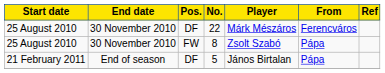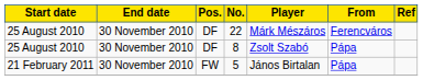8 | Pos.: FW -> DF
5 | End date: End of season -> 30 November 2010
5 | Pos.: DF -> FW
